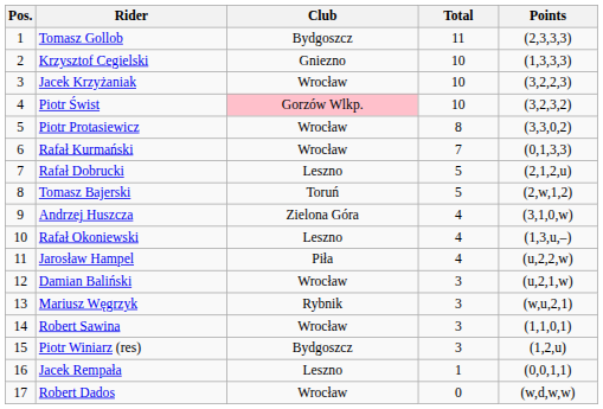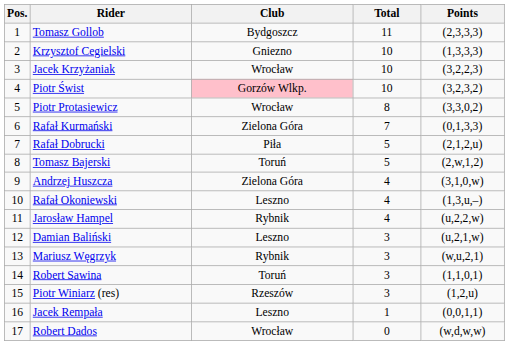Rafał Kurmański | Club: Wrocław -> Zielona Góra
Rafał Dobrucki | Club: Leszno -> Piła
Jarosław Hampel | Club: Piła -> Rybnik
Damian Baliński | Club: Wrocław -> Leszno
Robert Sawina | Club: Wrocław -> Toruń
Piotr Winiarz (res) | Club: Bydgoszcz -> Rzeszów
